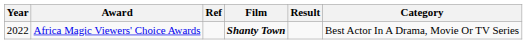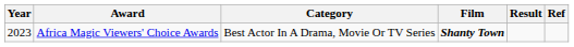columns swapped: Category <-> Ref
Africa Magic Viewers' Choice Awards | Year: 2022 -> 2023
